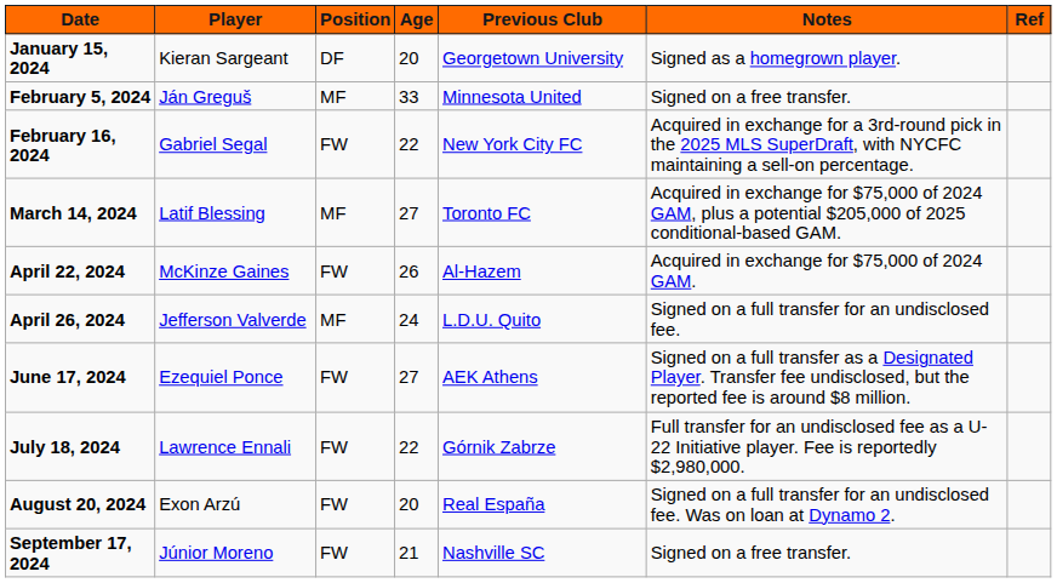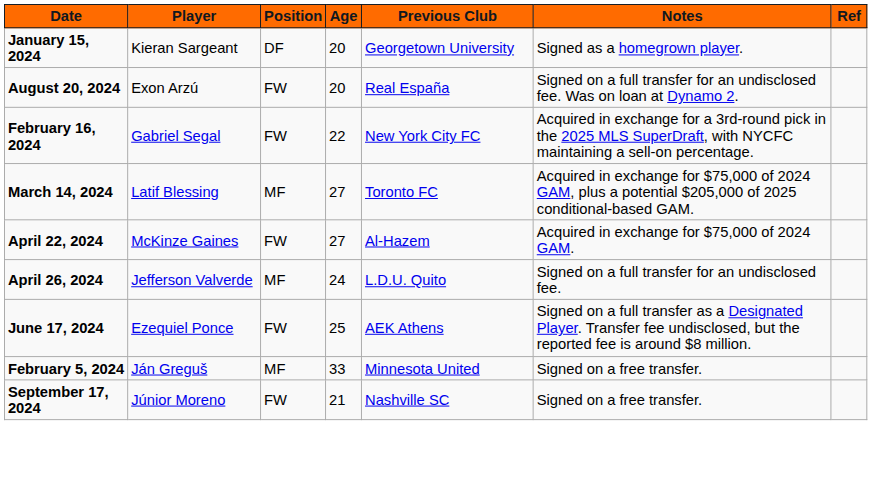rows swapped: February 5, 2024 <-> August 20, 2024
April 22, 2024 | Age: 26 -> 27
June 17, 2024 | Age: 27 -> 25
- row: July 18, 2024 | Lawrence Ennali | FW | 22 | Górnik Zabrze | Full transfer for an undisclosed fee as a U-22 Initiative player. Fee is reportedly $2,980,000.
